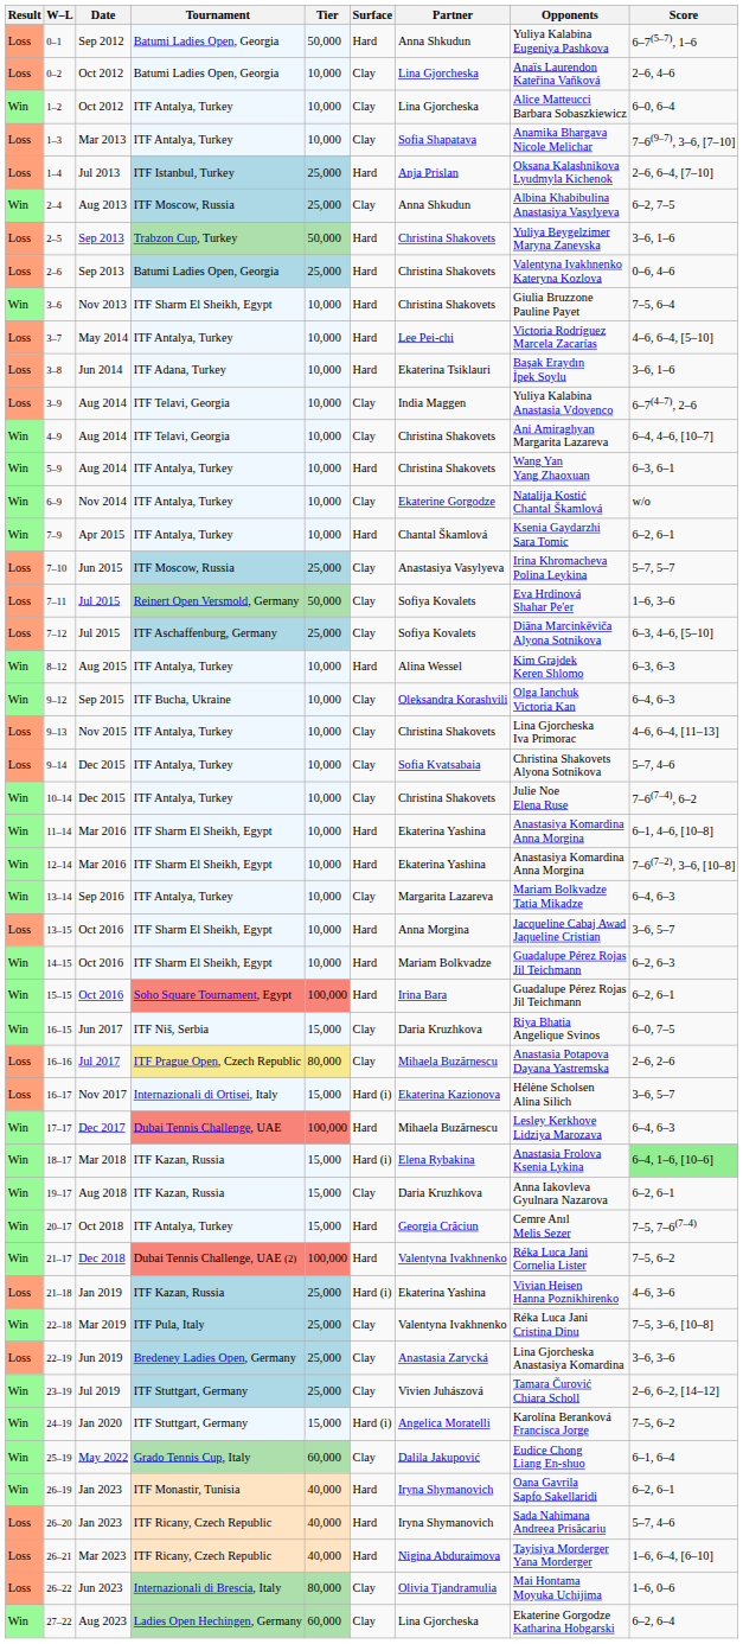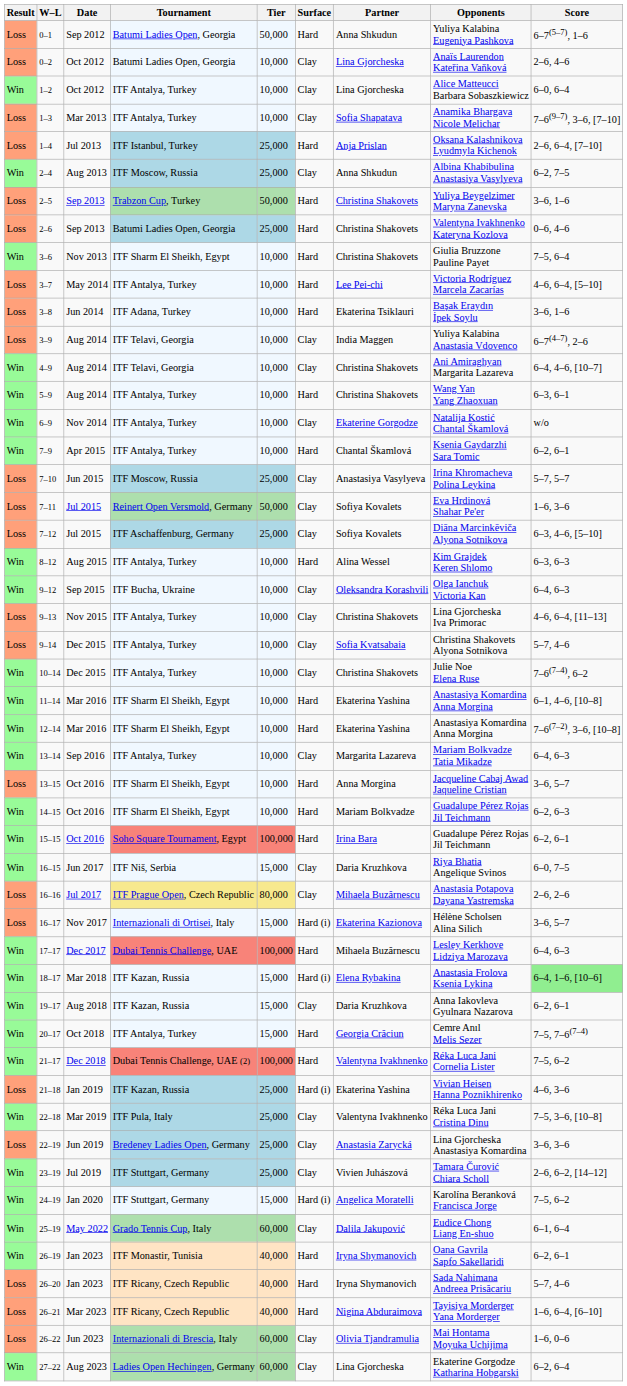26–22 | Tier: 80,000 -> 60,000
